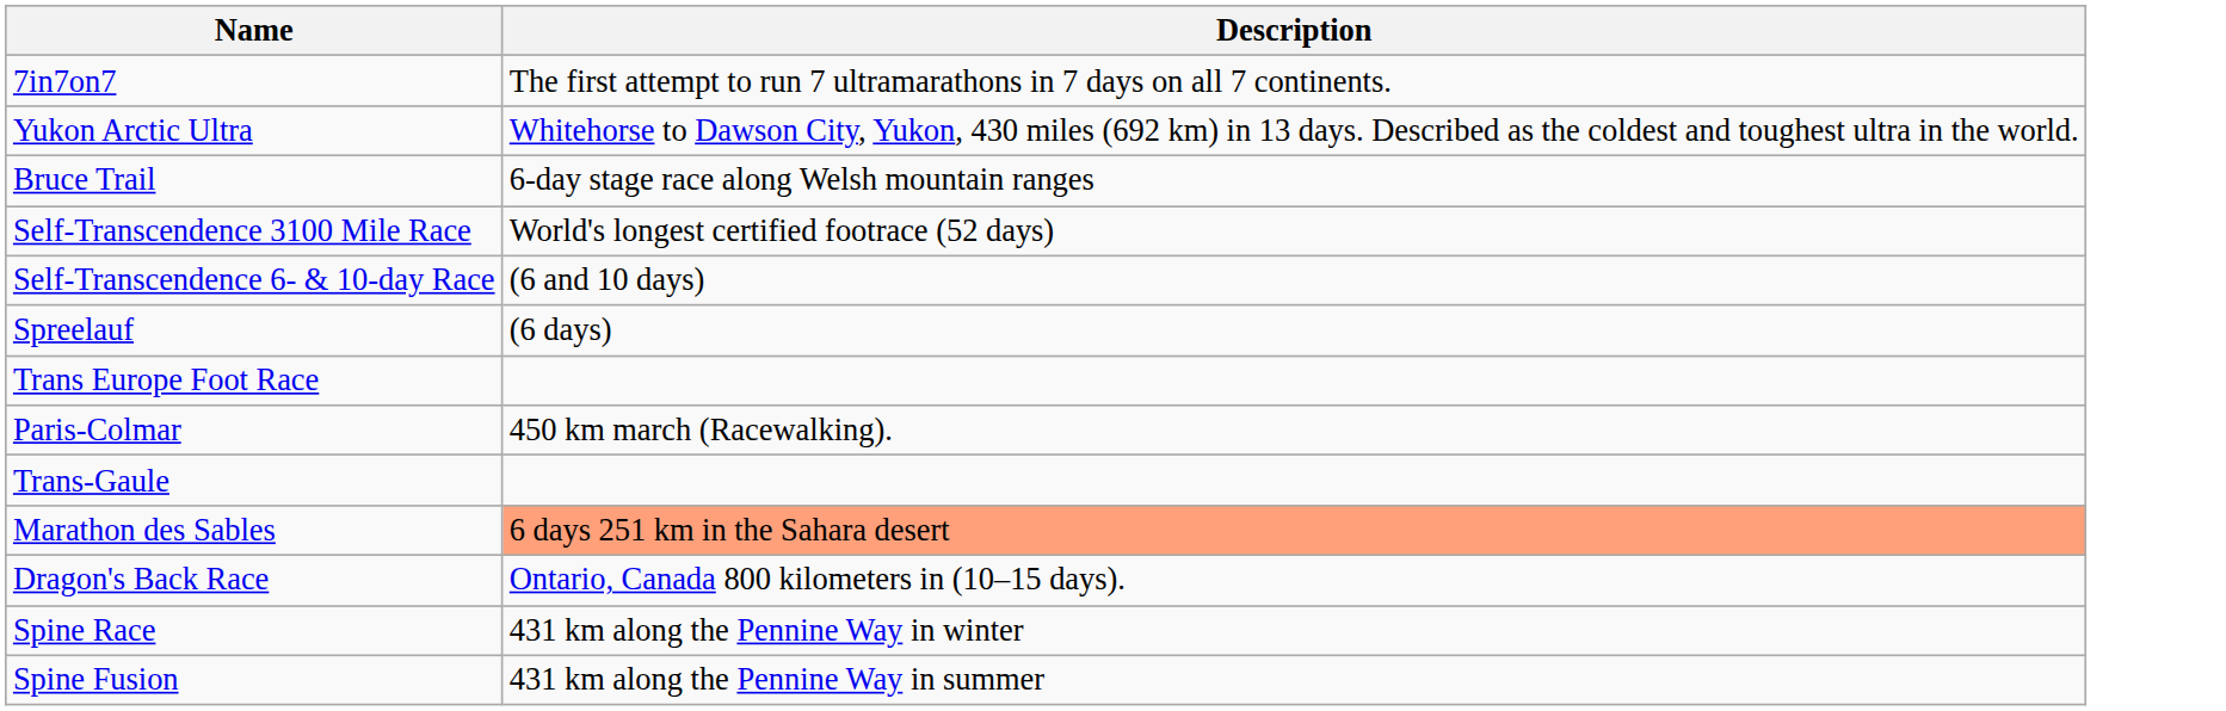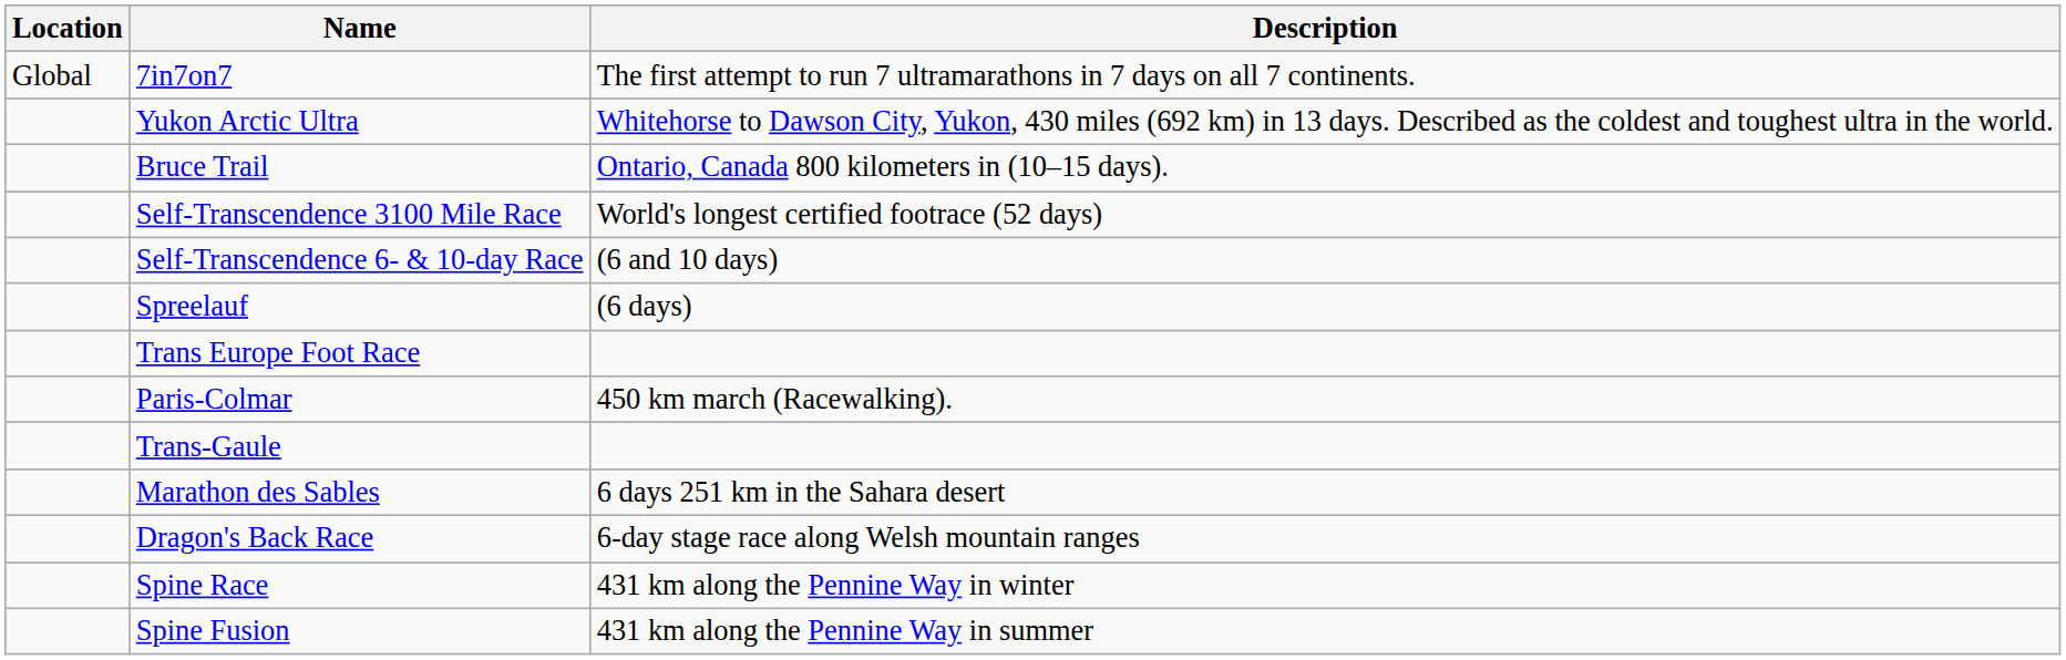+ column: Location | Global
Bruce Trail | Description: 6-day stage race along Welsh mountain ranges -> Ontario, Canada 800 kilometers in (10–15 days).
Marathon des Sables | Description: lightsalmon background -> no background
Dragon's Back Race | Description: Ontario, Canada 800 kilometers in (10–15 days). -> 6-day stage race along Welsh mountain ranges
